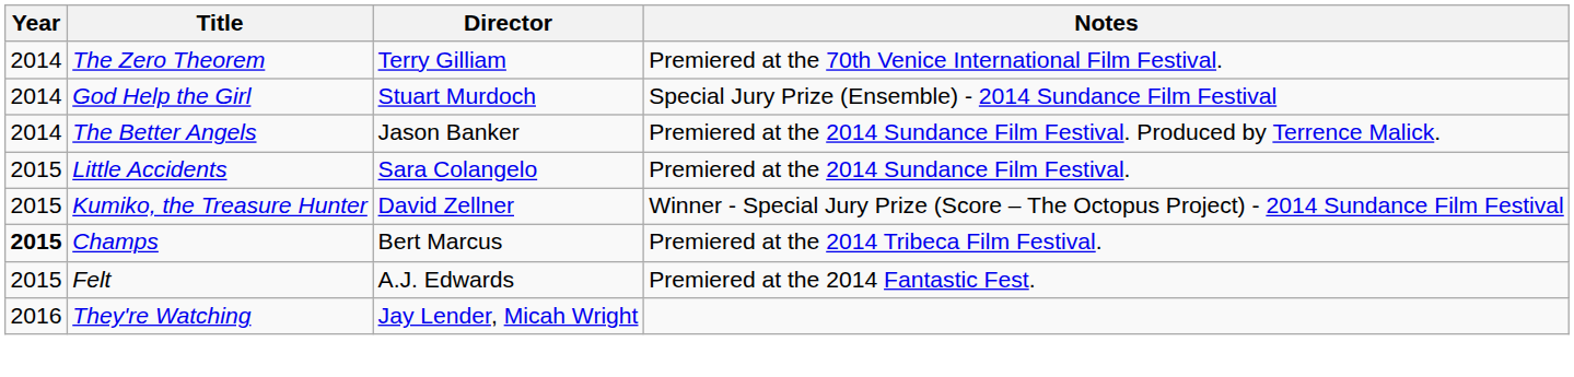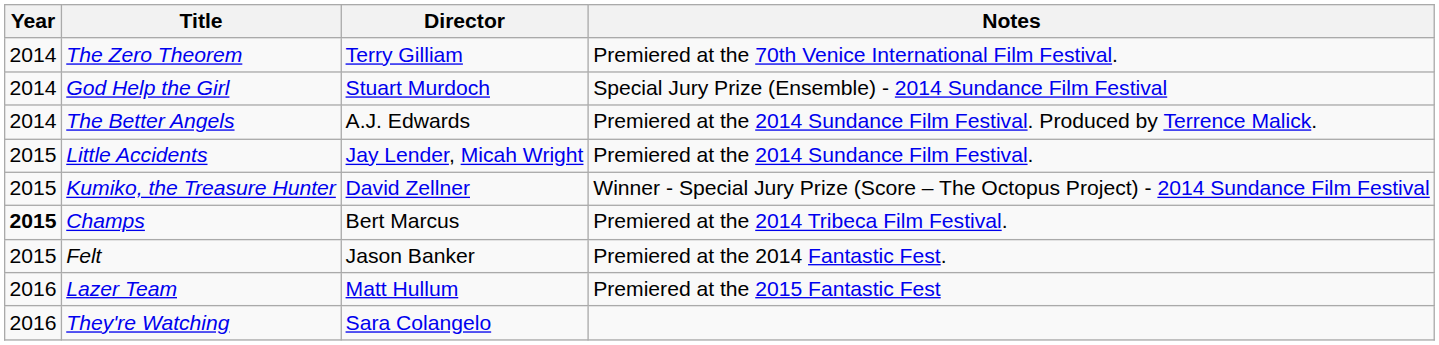The Better Angels | Director: Jason Banker -> A.J. Edwards
Little Accidents | Director: Sara Colangelo -> Jay Lender, Micah Wright
Felt | Director: A.J. Edwards -> Jason Banker
+ row: 2016 | Lazer Team | Matt Hullum | Premiered at the 2015 Fantastic Fest
They're Watching | Director: Jay Lender, Micah Wright -> Sara Colangelo
